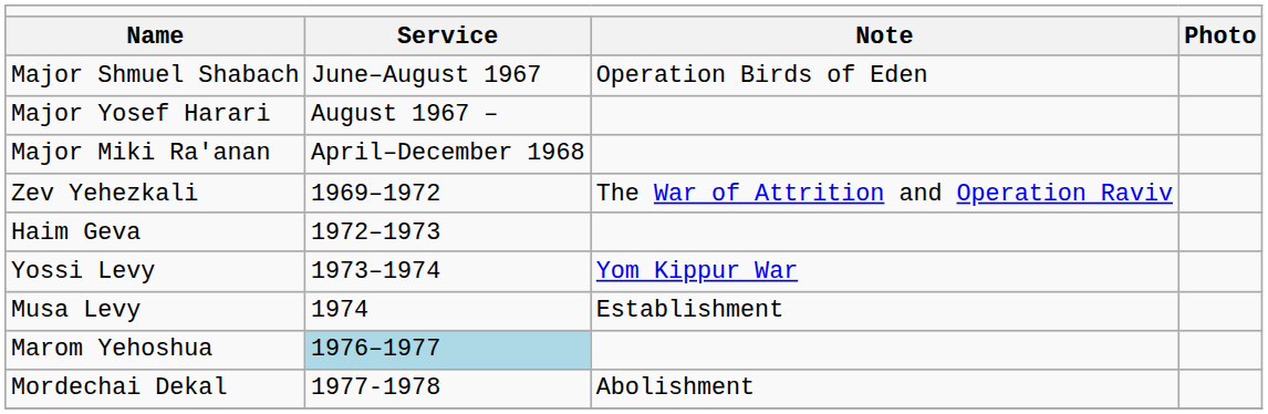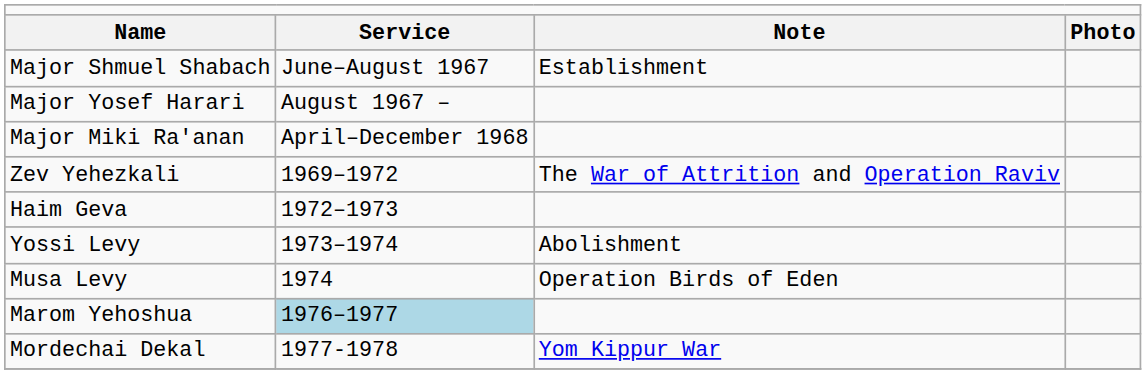Major Shmuel Shabach | column 3: Operation Birds of Eden -> Establishment
Yossi Levy | column 3: Yom Kippur War -> Abolishment
Musa Levy | column 3: Establishment -> Operation Birds of Eden
Mordechai Dekal | column 3: Abolishment -> Yom Kippur War
